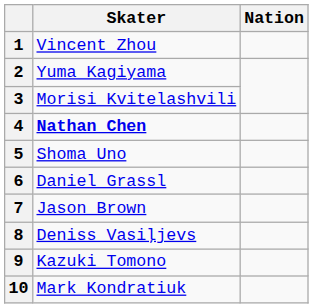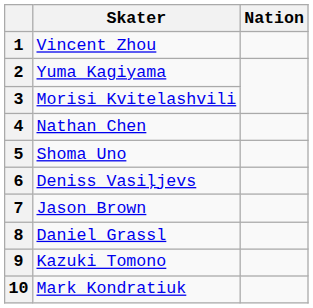4 | Skater: bold -> normal
6 | Skater: Daniel Grassl -> Deniss Vasiļjevs
8 | Skater: Deniss Vasiļjevs -> Daniel Grassl
